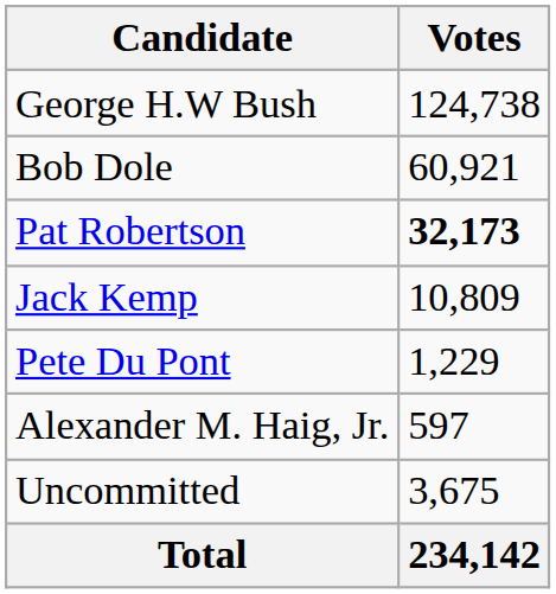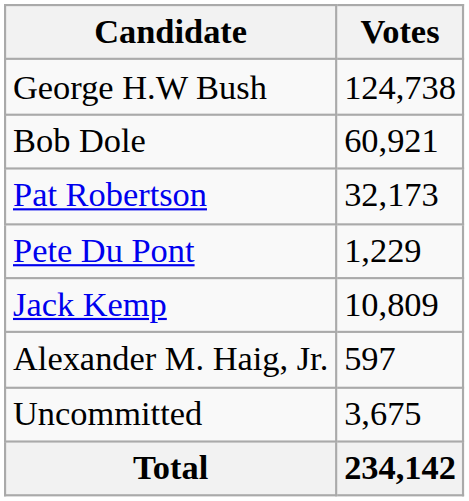Pat Robertson | Votes: bold -> normal
rows swapped: Jack Kemp <-> Pete Du Pont
